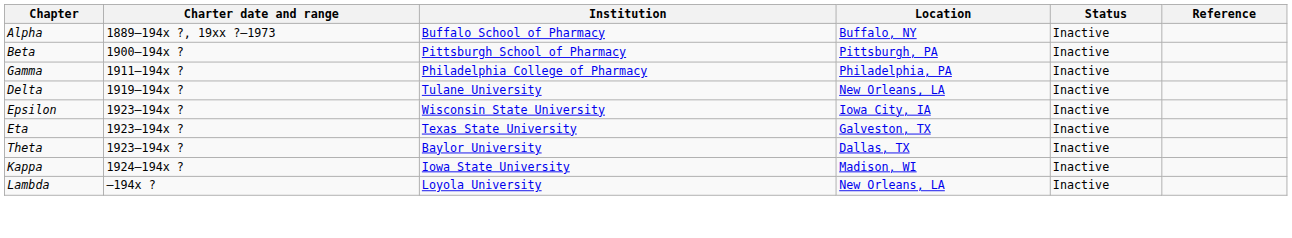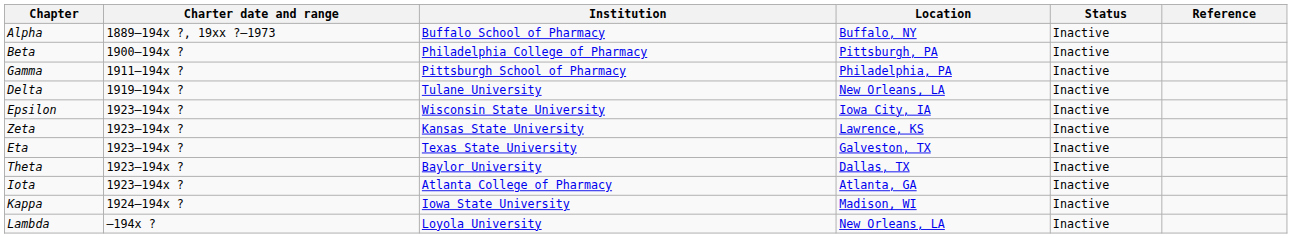Beta | Institution: Pittsburgh School of Pharmacy -> Philadelphia College of Pharmacy
Gamma | Institution: Philadelphia College of Pharmacy -> Pittsburgh School of Pharmacy
+ row: Zeta | 1923–194x ? | Kansas State University | Lawrence, KS | Inactive
+ row: Iota | 1923–194x ? | Atlanta College of Pharmacy | Atlanta, GA | Inactive
